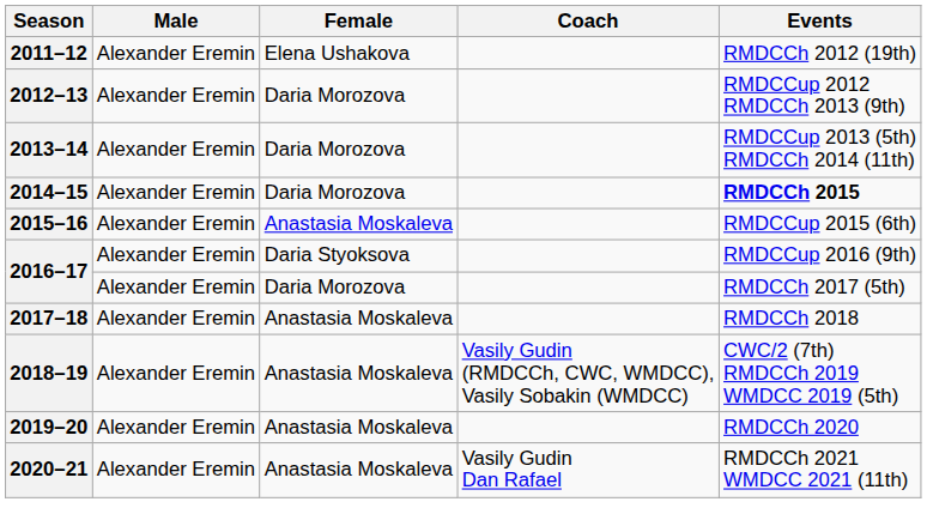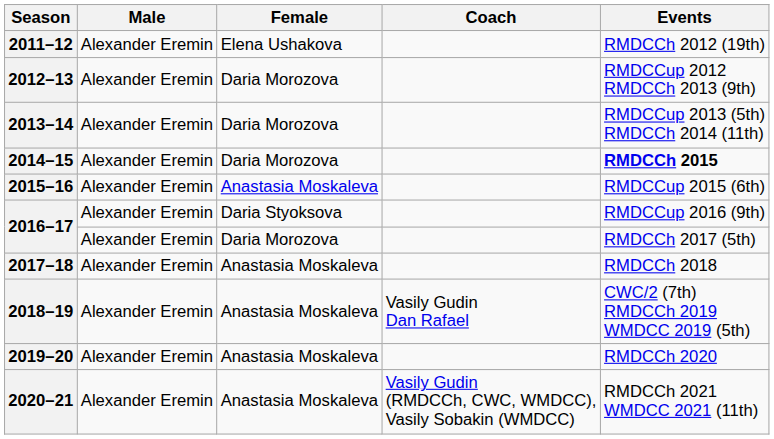2018–19 | Coach: Vasily Gudin (RMDCCh, CWC, WMDCC), Vasily Sobakin (WMDCC) -> Vasily Gudin Dan Rafael
2020–21 | Coach: Vasily Gudin Dan Rafael -> Vasily Gudin (RMDCCh, CWC, WMDCC), Vasily Sobakin (WMDCC)
